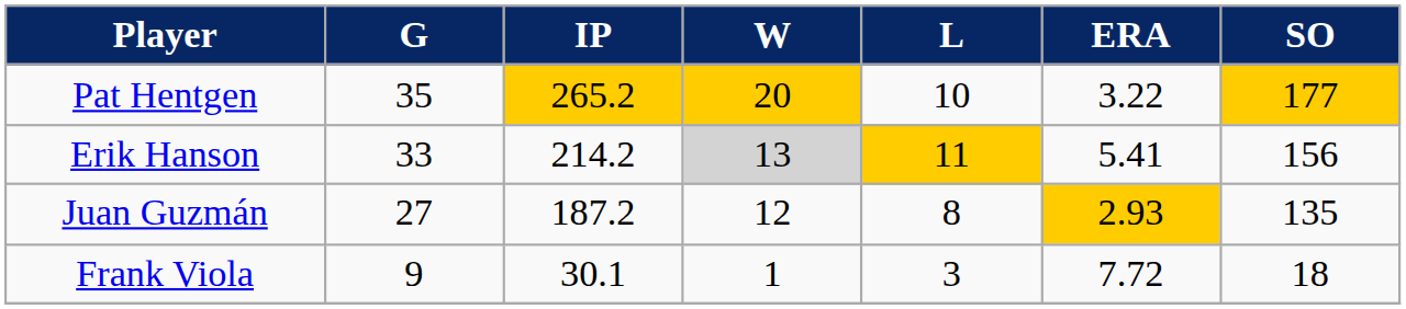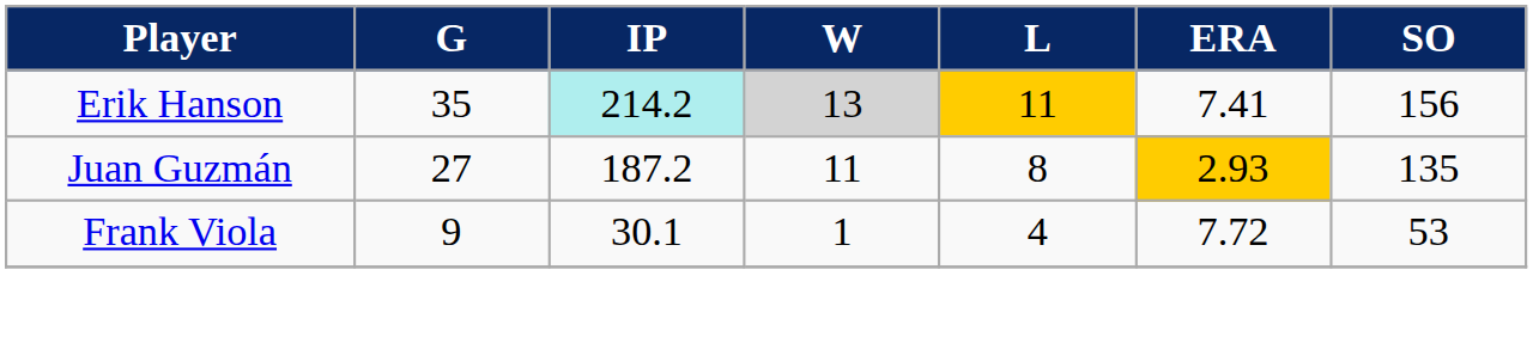- row: Pat Hentgen | 35 | 265.2 | 20 | 10 | 3.22 | 177
Erik Hanson | G: 33 -> 35
Erik Hanson | IP: no background -> paleturquoise background
Erik Hanson | ERA: 5.41 -> 7.41
Juan Guzmán | W: 12 -> 11
Frank Viola | L: 3 -> 4
Frank Viola | SO: 18 -> 53
